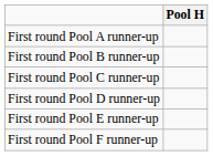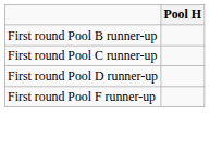- row: First round Pool A runner-up
- row: First round Pool E runner-up
